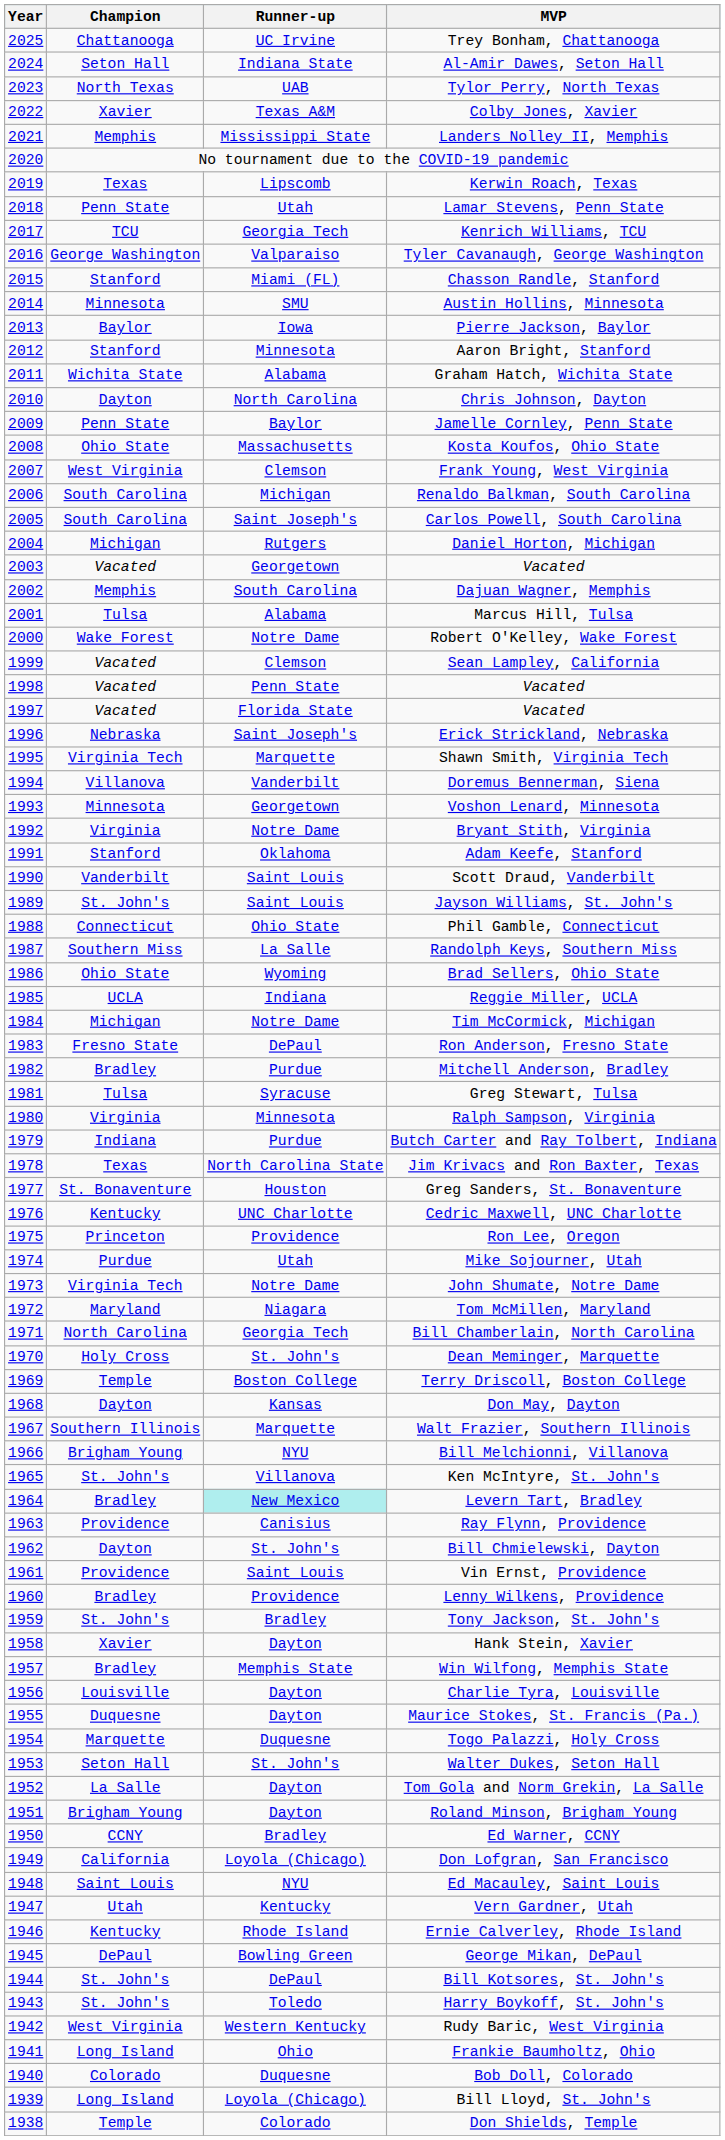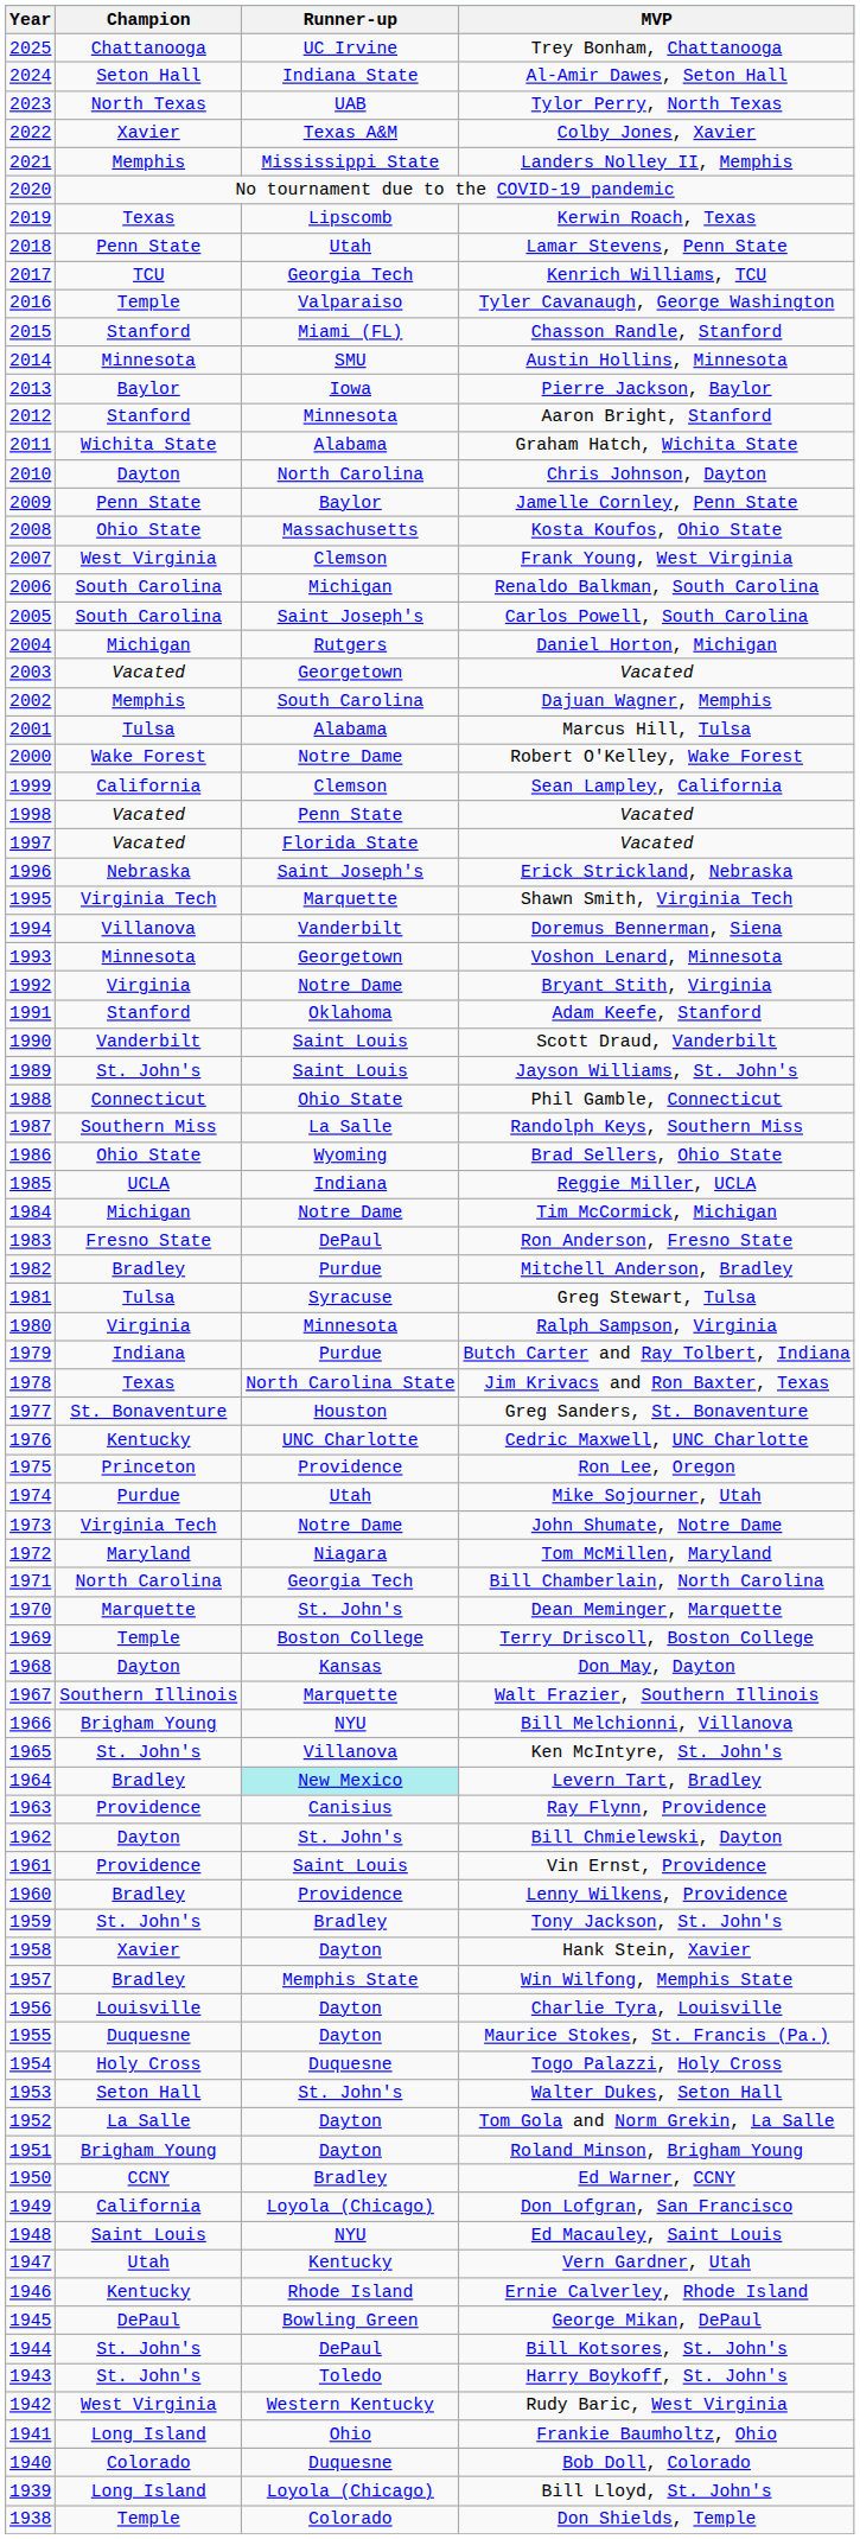Tyler Cavanaugh, George Washington | Champion: George Washington -> Temple
Sean Lampley, California | Champion: Vacated -> California
Dean Meminger, Marquette | Champion: Holy Cross -> Marquette
Togo Palazzi, Holy Cross | Champion: Marquette -> Holy Cross
